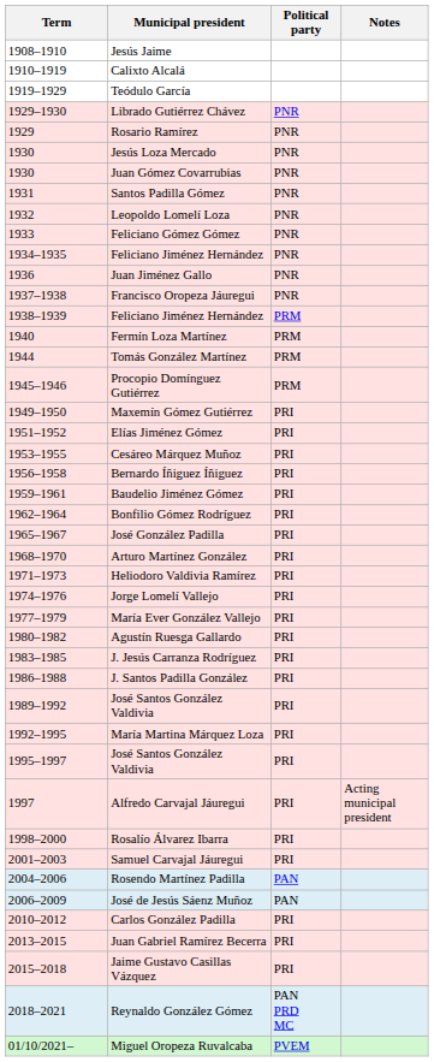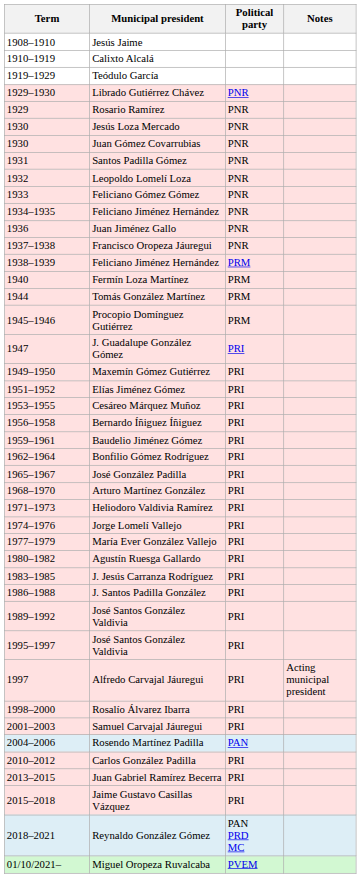+ row: 1947 | J. Guadalupe González Gómez | PRI
- row: 1992–1995 | María Martina Márquez Loza | PRI
- row: 2006–2009 | José de Jesús Sáenz Muñoz | PAN
